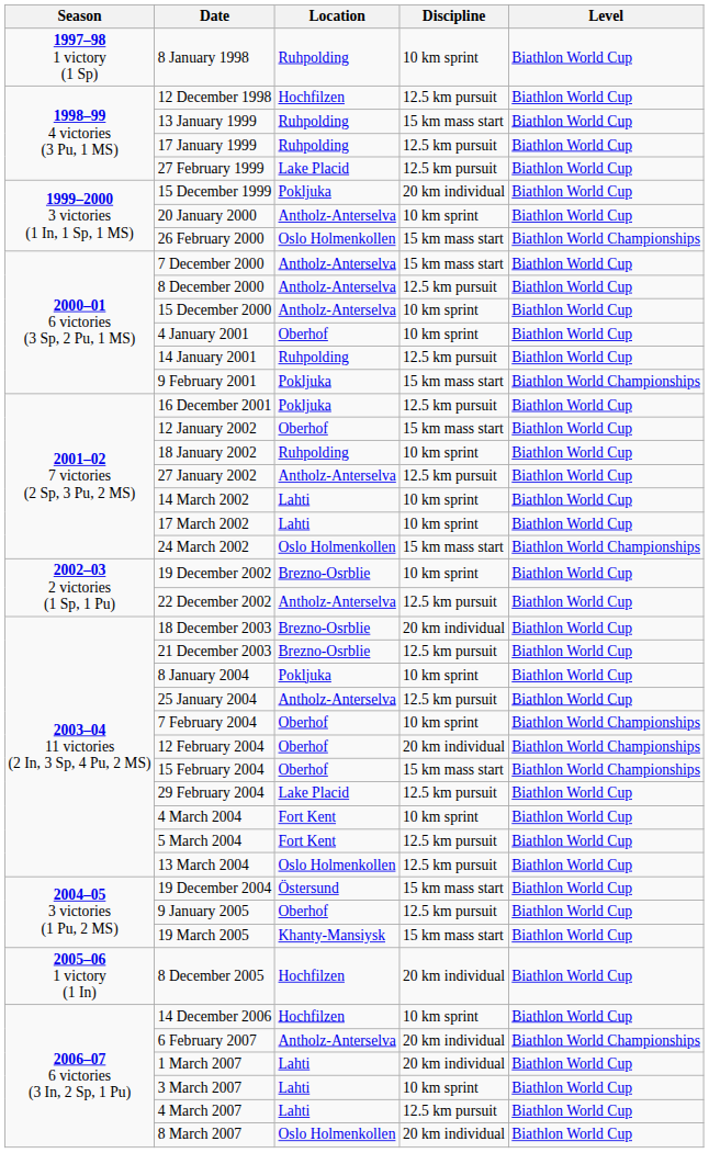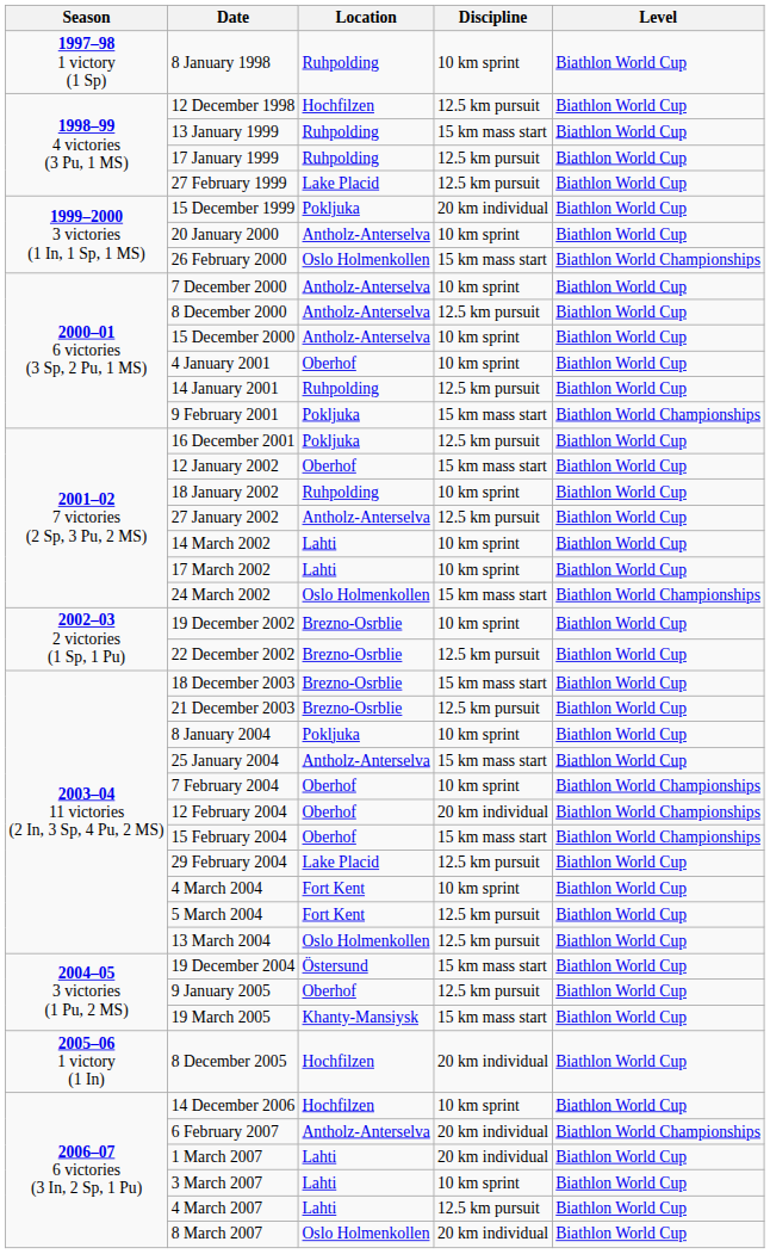7 December 2000 | Discipline: 15 km mass start -> 10 km sprint
22 December 2002 | Location: Antholz-Anterselva -> Brezno-Osrblie
18 December 2003 | Discipline: 20 km individual -> 15 km mass start
25 January 2004 | Discipline: 12.5 km pursuit -> 15 km mass start
